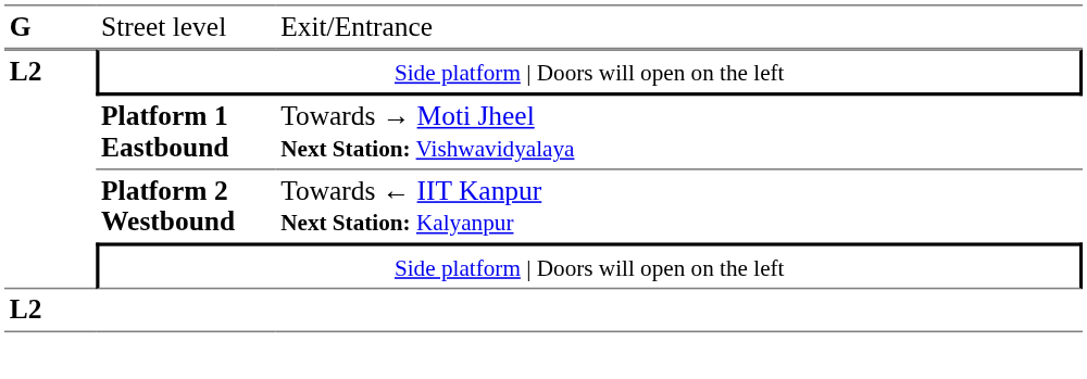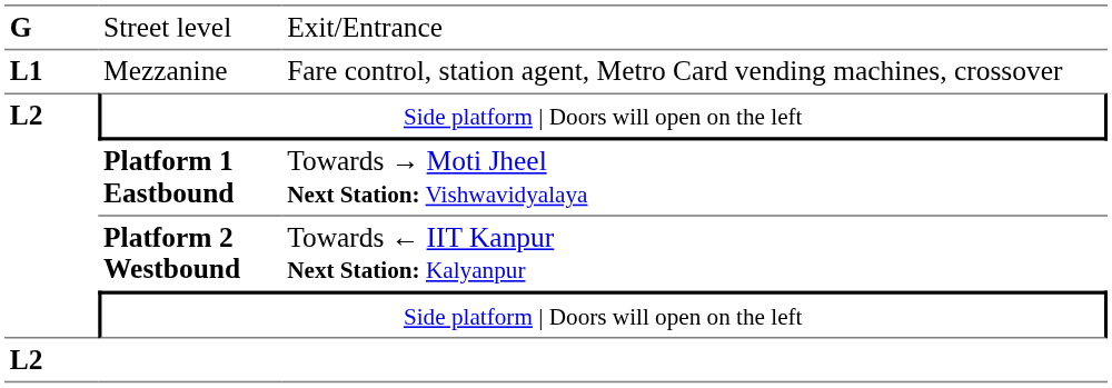+ row: L1 | Mezzanine | Fare control, station agent, Metro Card vending machines, crossover
